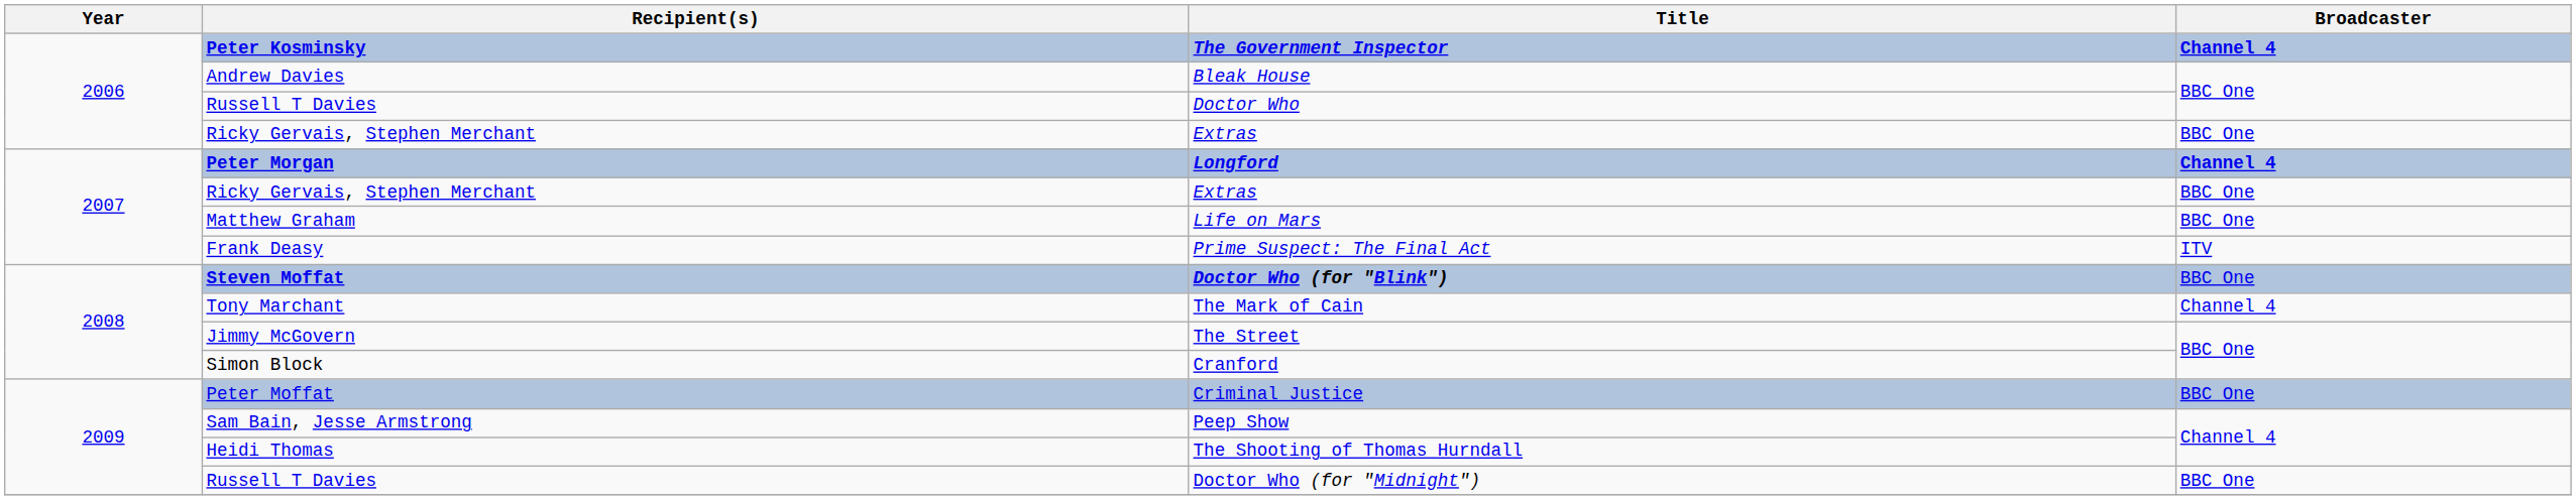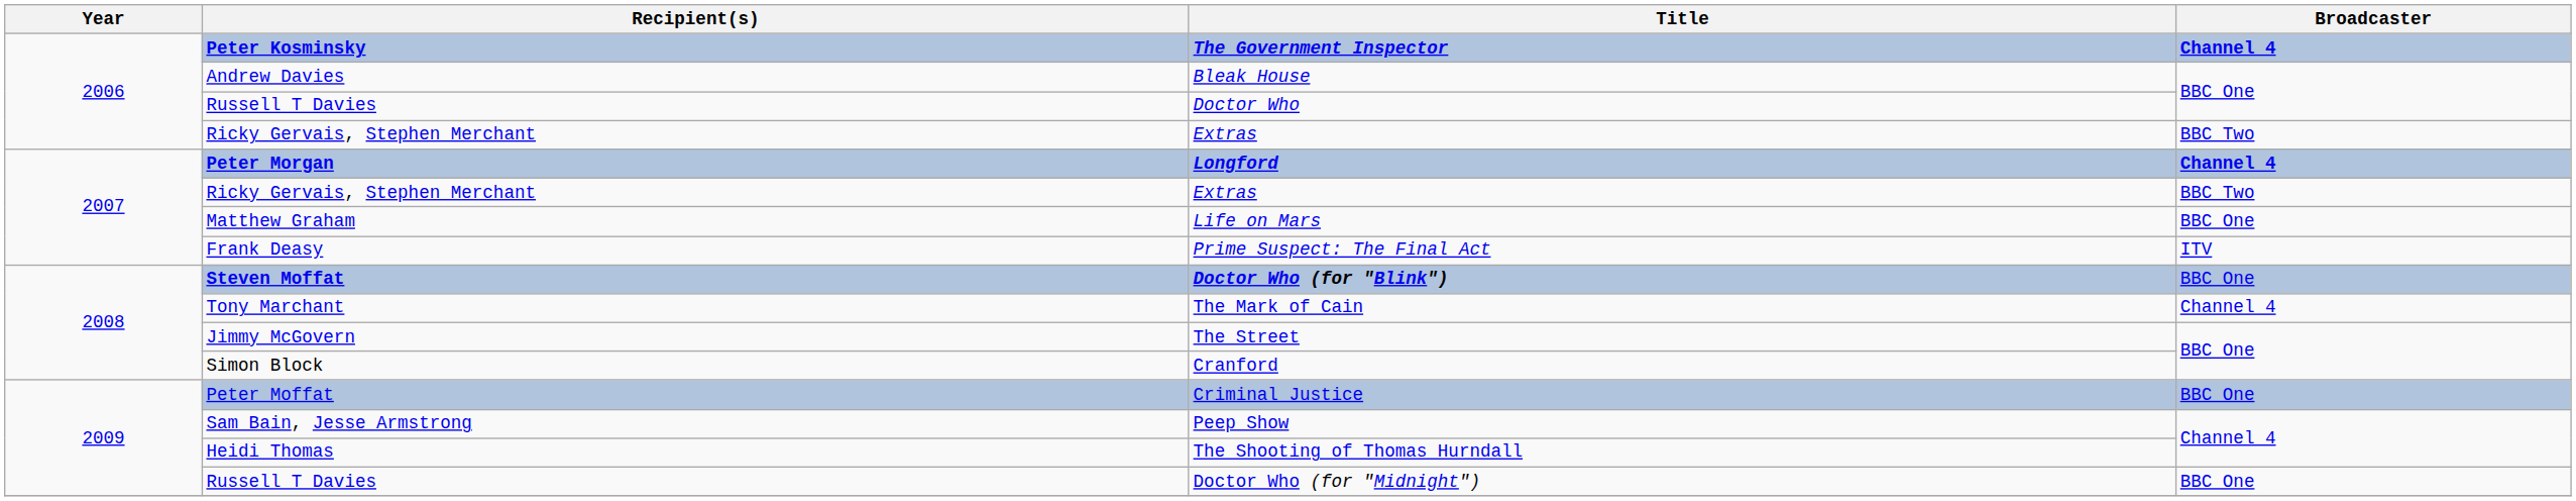2006 / Extras | Broadcaster: BBC One -> BBC Two
2007 / Extras | Broadcaster: BBC One -> BBC Two
